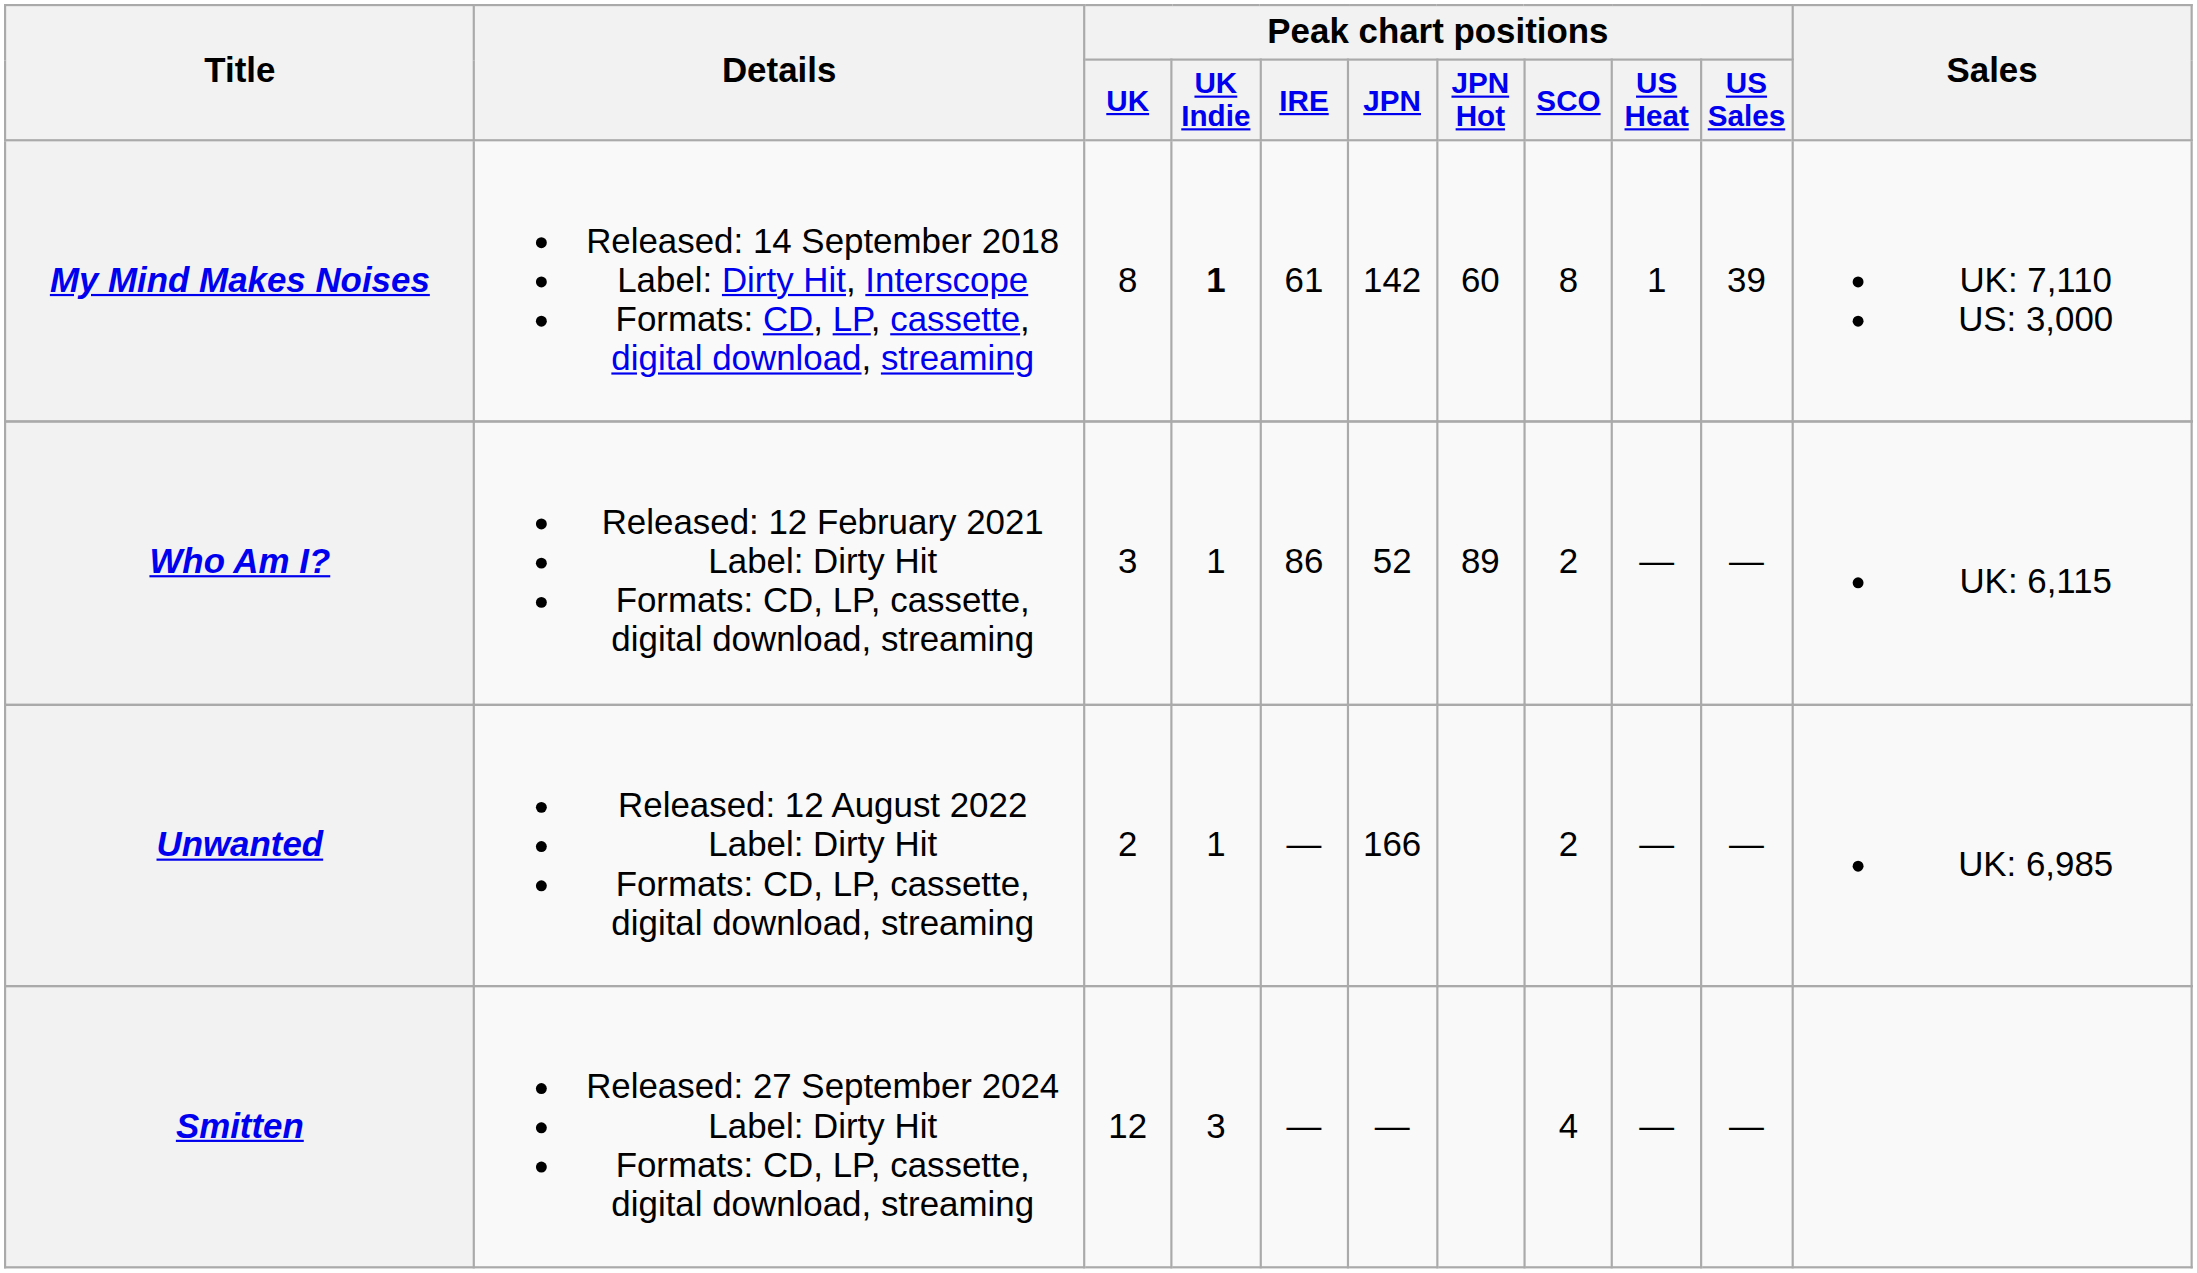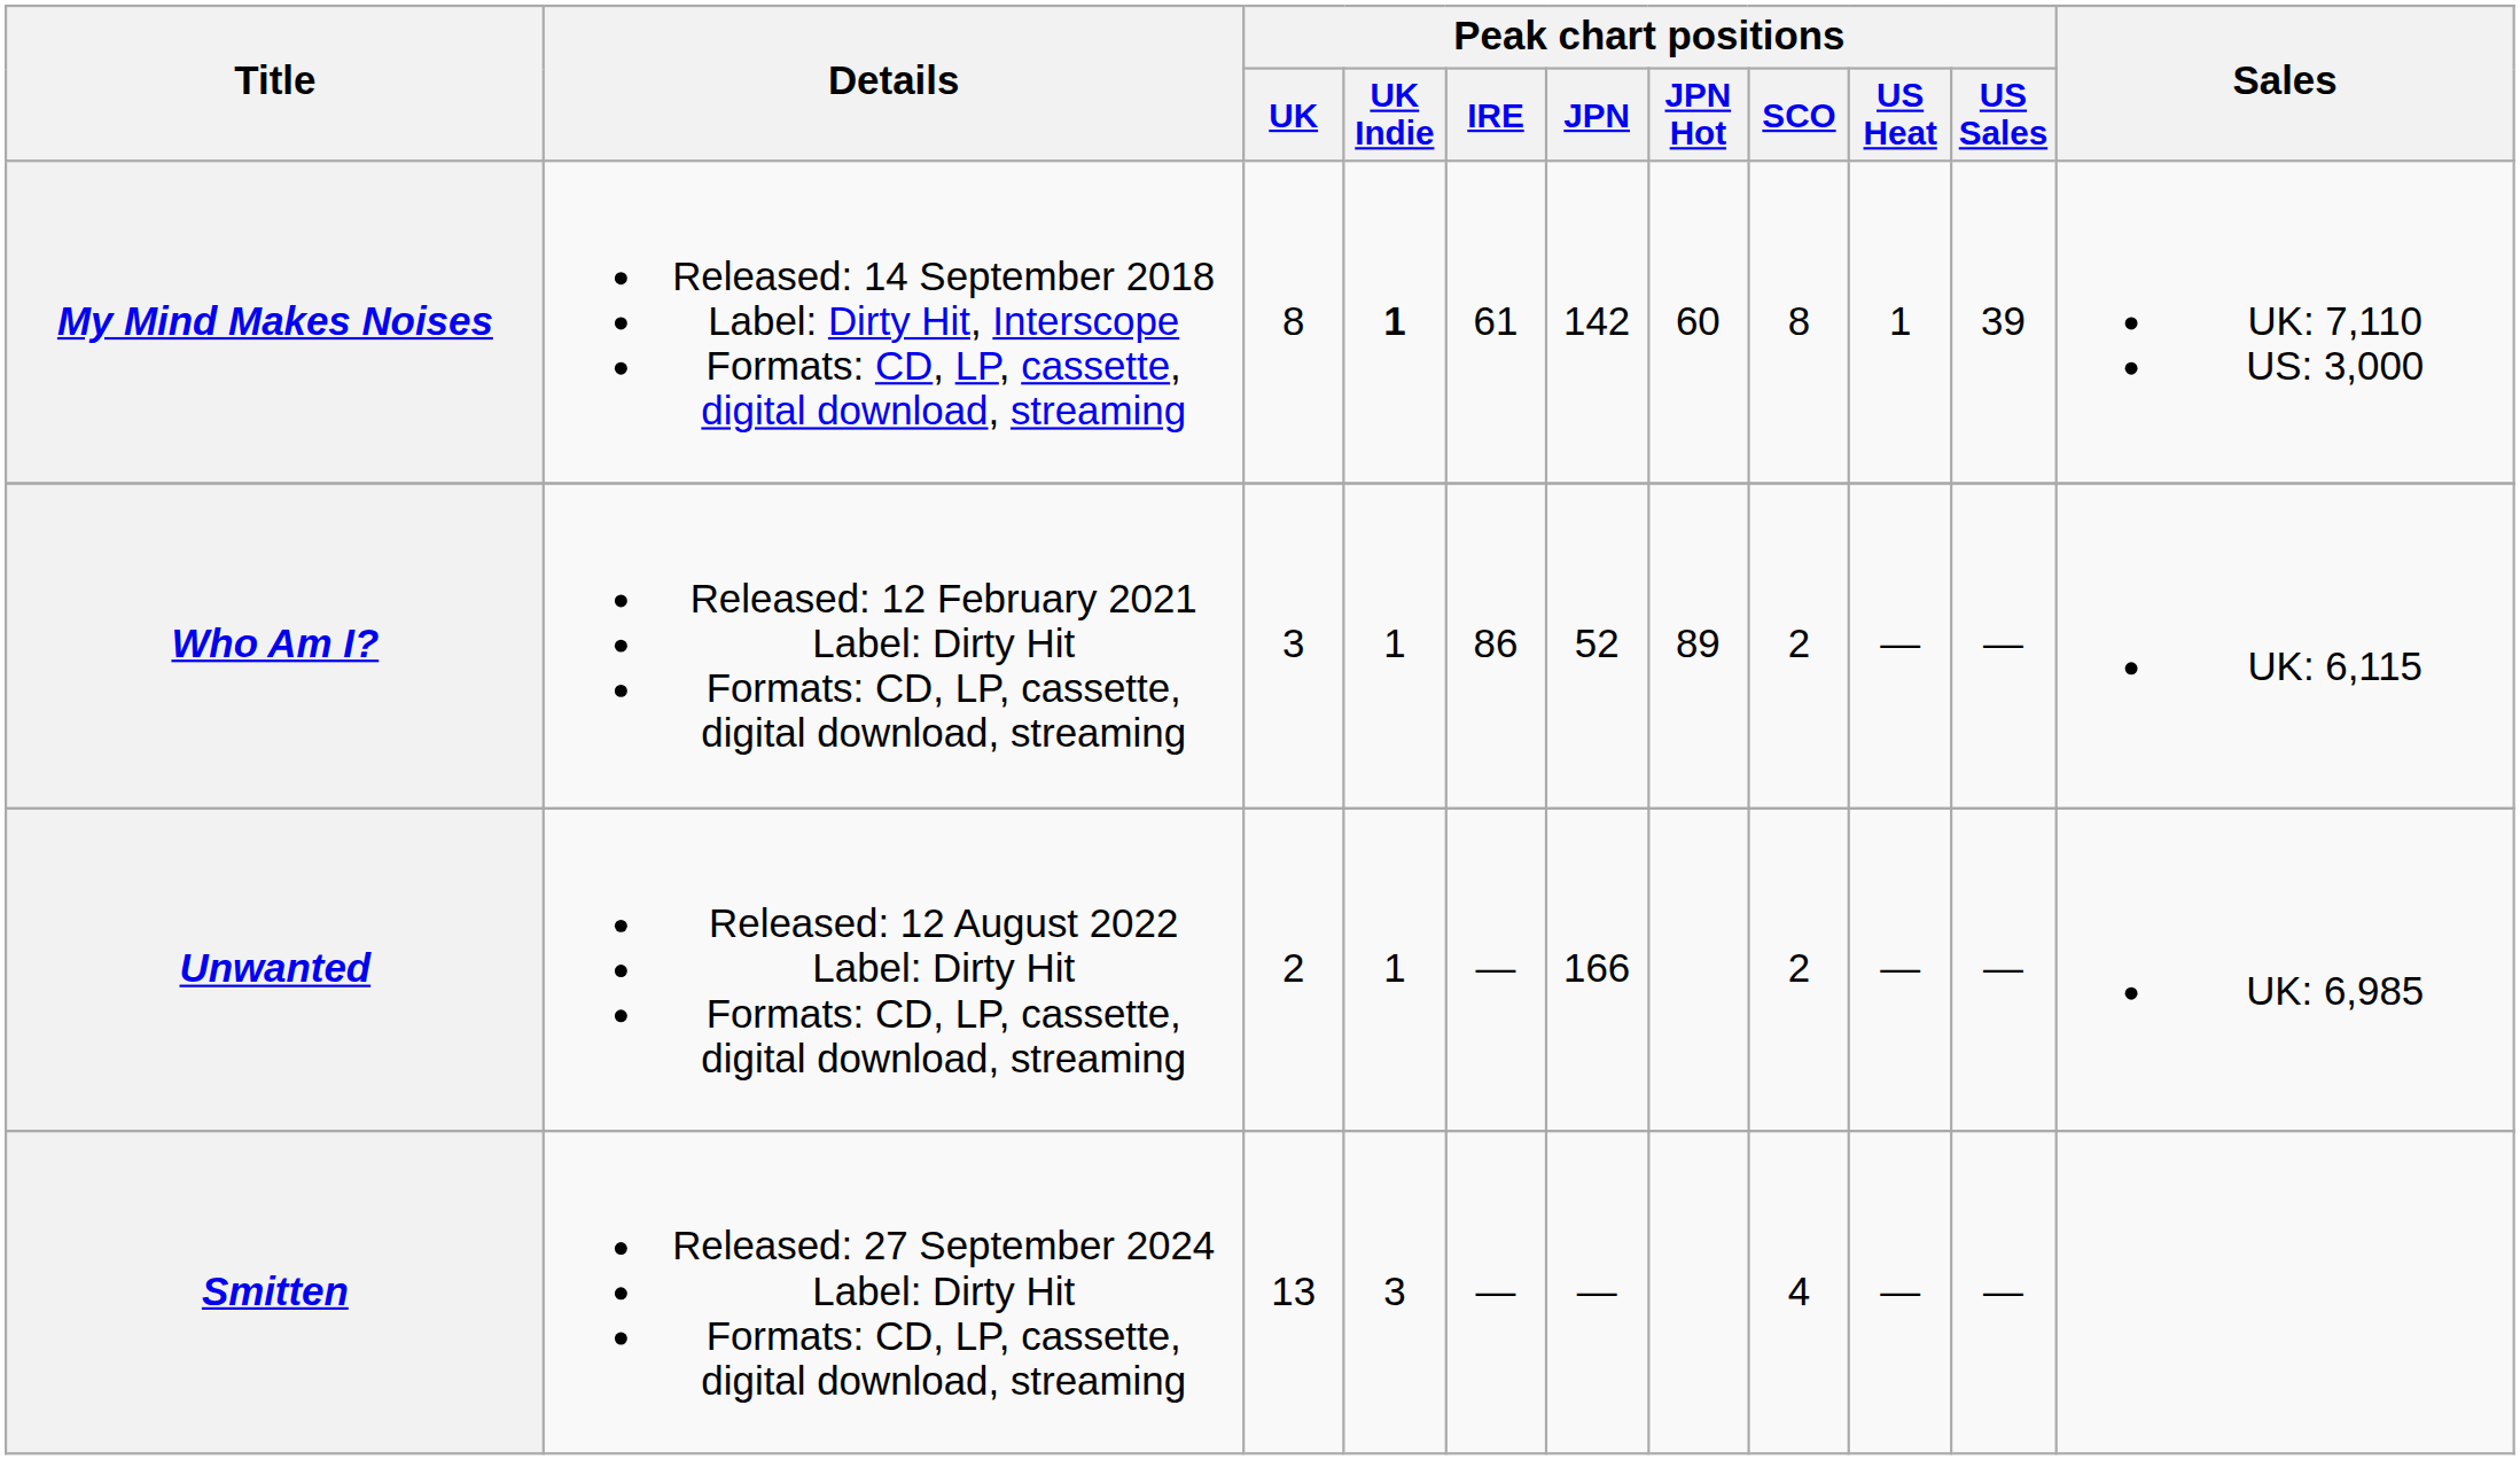Smitten | Peak chart positions / UK: 12 -> 13
